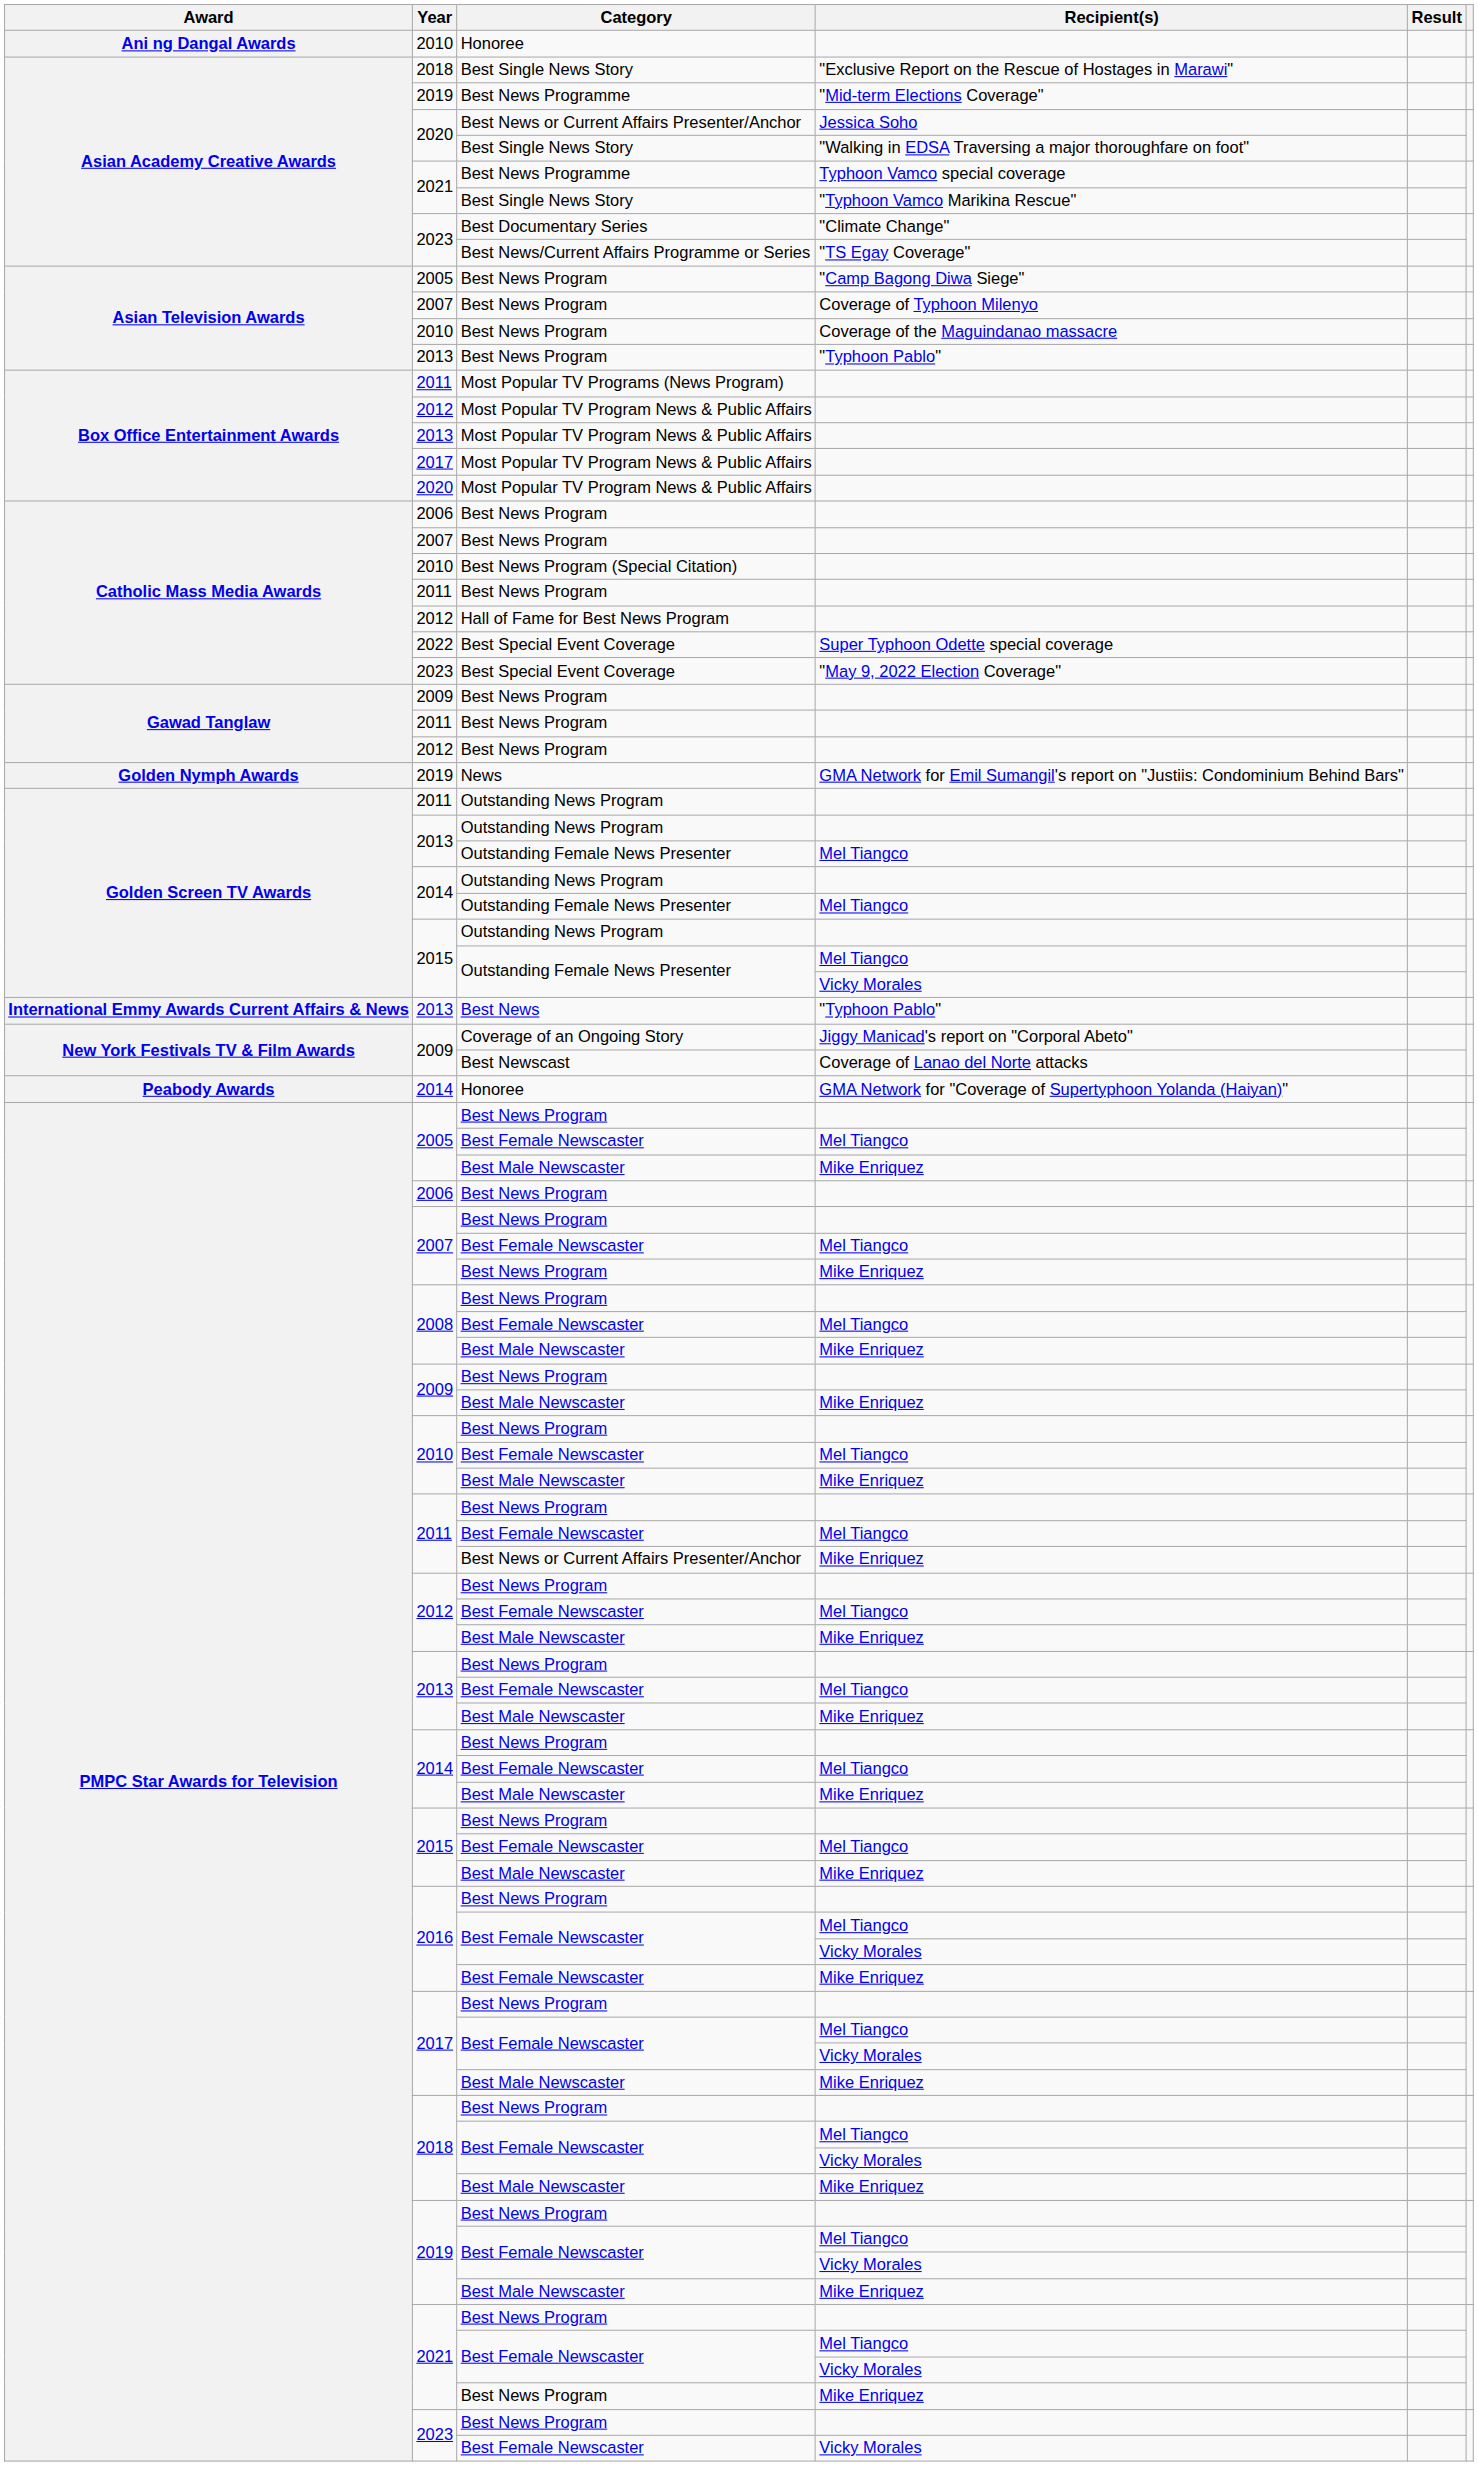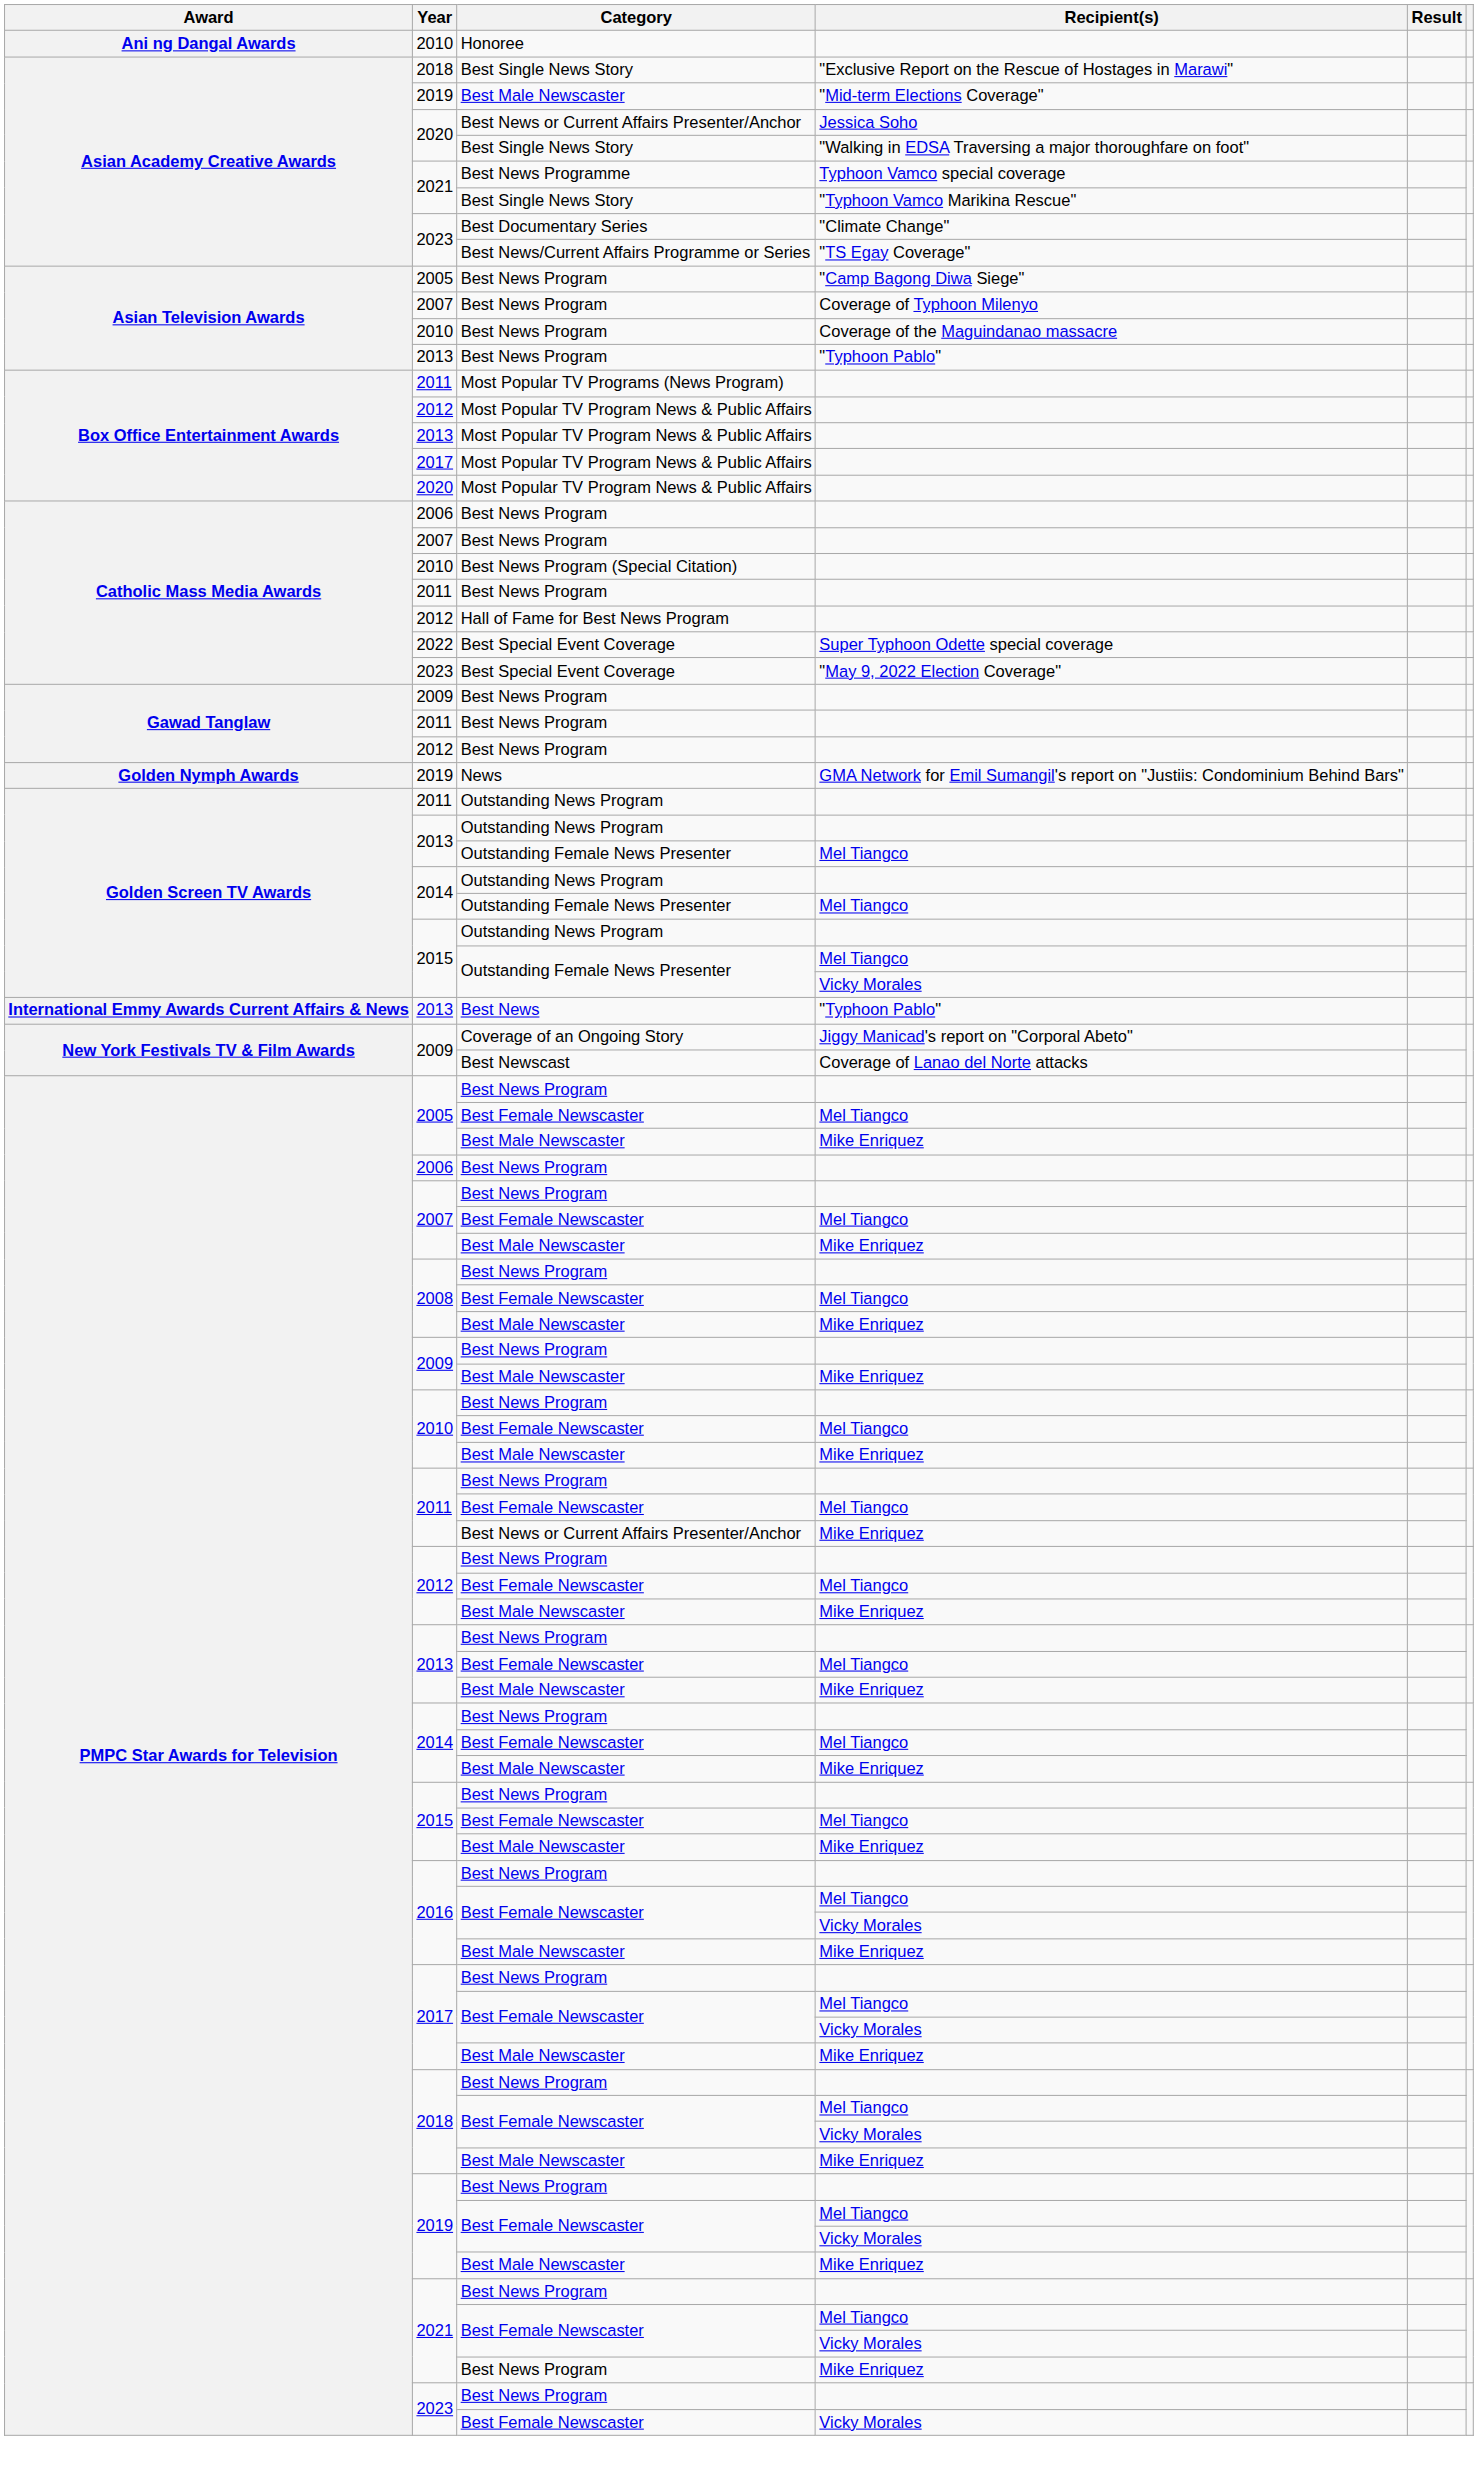"Mid-term Elections Coverage" | Category: Best News Programme -> Best Male Newscaster
- row: Peabody Awards | 2014 | Honoree | GMA Network for "Coverage of Supertyphoon Yolanda (Haiyan)"
2007 / Mike Enriquez | Category: Best News Program -> Best Male Newscaster
2016 / Mike Enriquez | Category: Best Female Newscaster -> Best Male Newscaster
